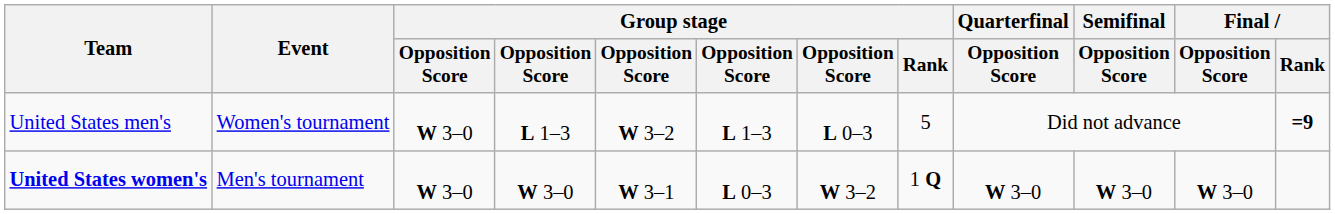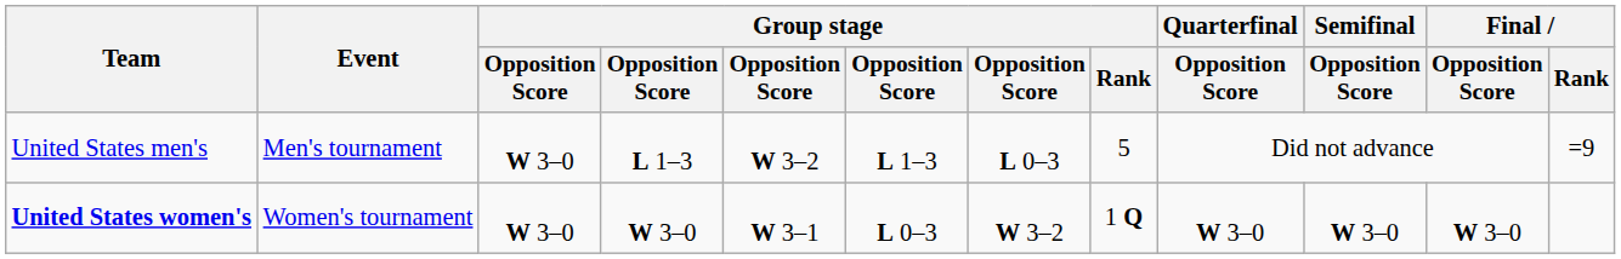United States men's | Event: Women's tournament -> Men's tournament
United States men's | Final / Rank: bold -> normal
United States women's | Event: Men's tournament -> Women's tournament
